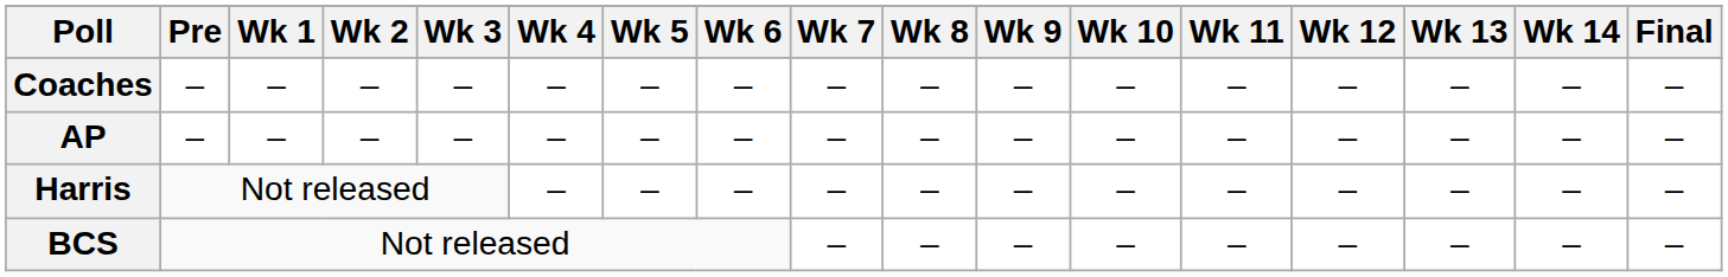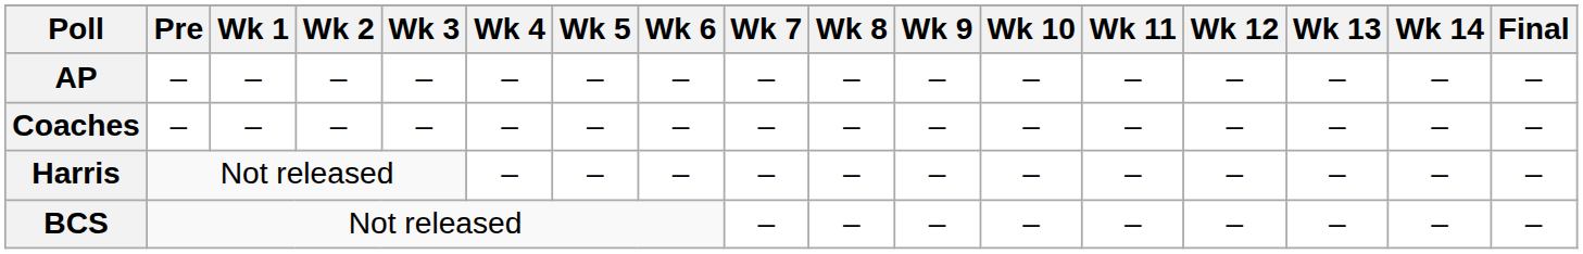rows swapped: AP <-> Coaches
